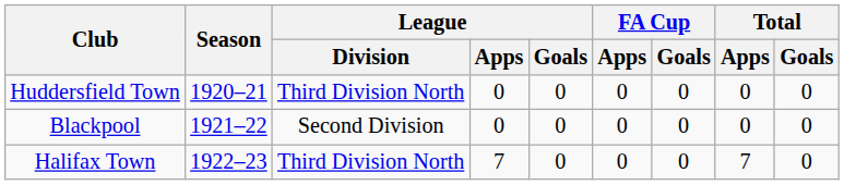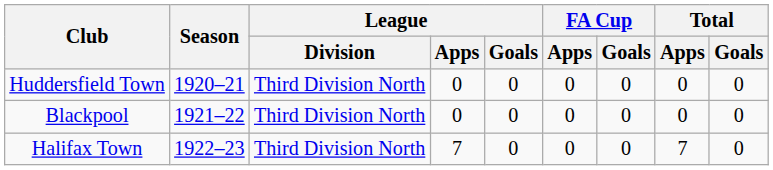Blackpool | League / Division: Second Division -> Third Division North
